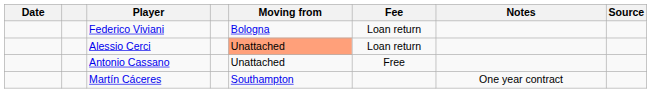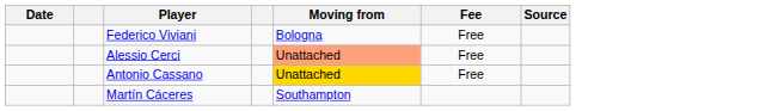- column: Notes | One year contract
Federico Viviani | Fee: Loan return -> Free
Alessio Cerci | Fee: Loan return -> Free
Antonio Cassano | Moving from: no background -> gold background
